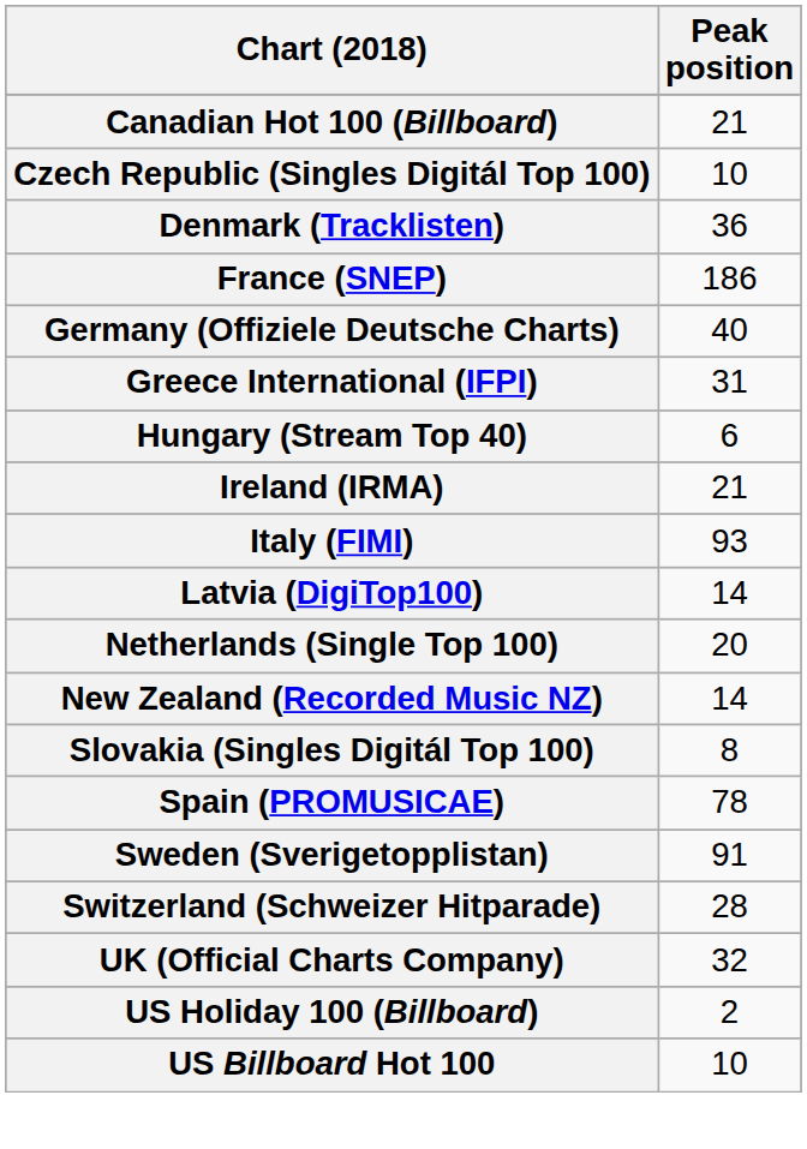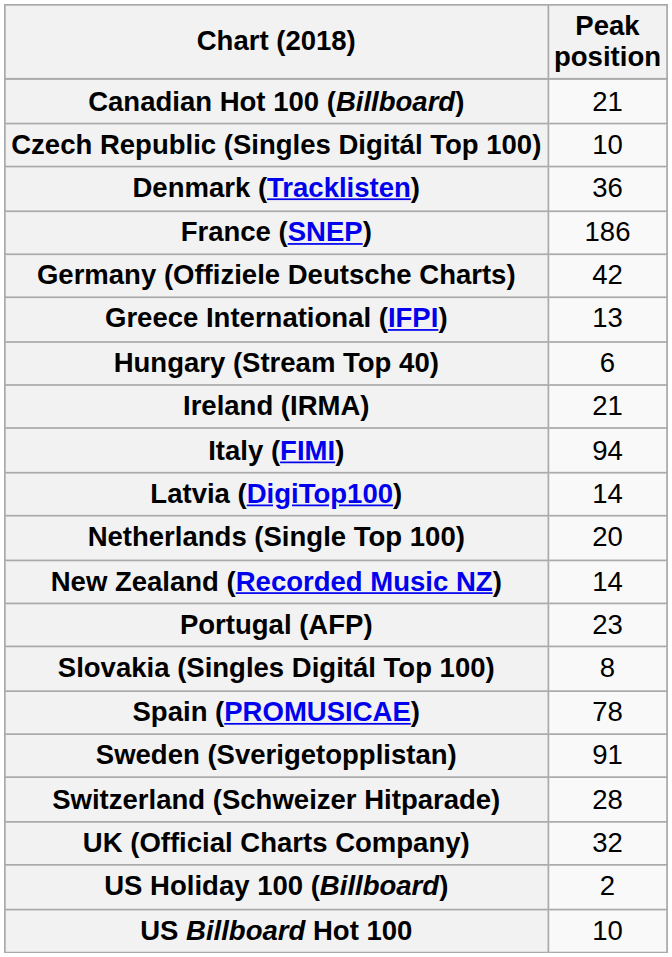Germany (Offiziele Deutsche Charts) | Peak position: 40 -> 42
Greece International (IFPI) | Peak position: 31 -> 13
Italy (FIMI) | Peak position: 93 -> 94
+ row: Portugal (AFP) | 23
